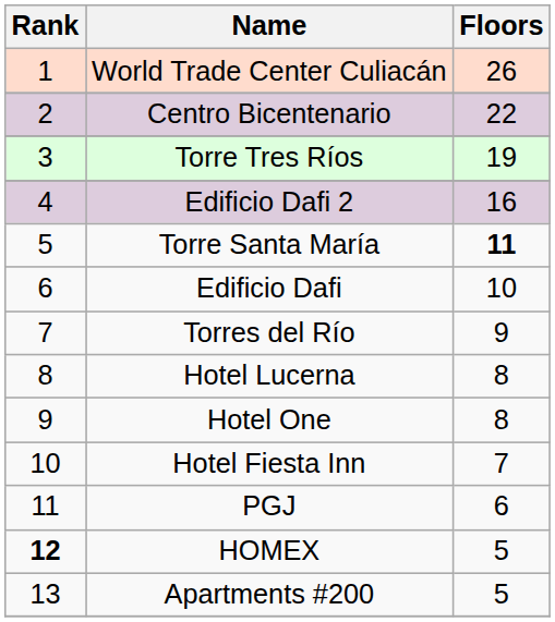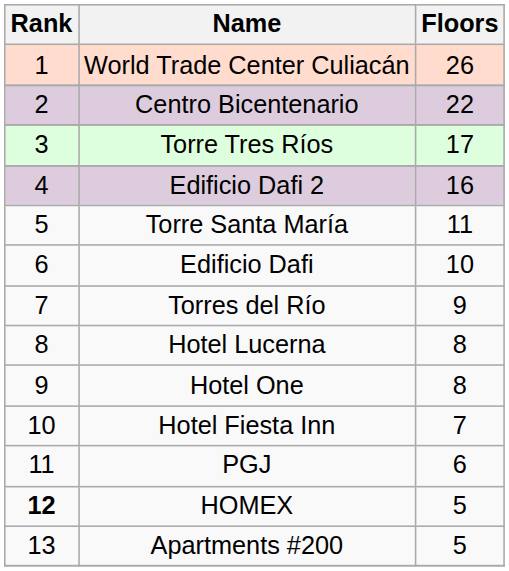Torre Tres Ríos | Floors: 19 -> 17
Torre Santa María | Floors: bold -> normal
